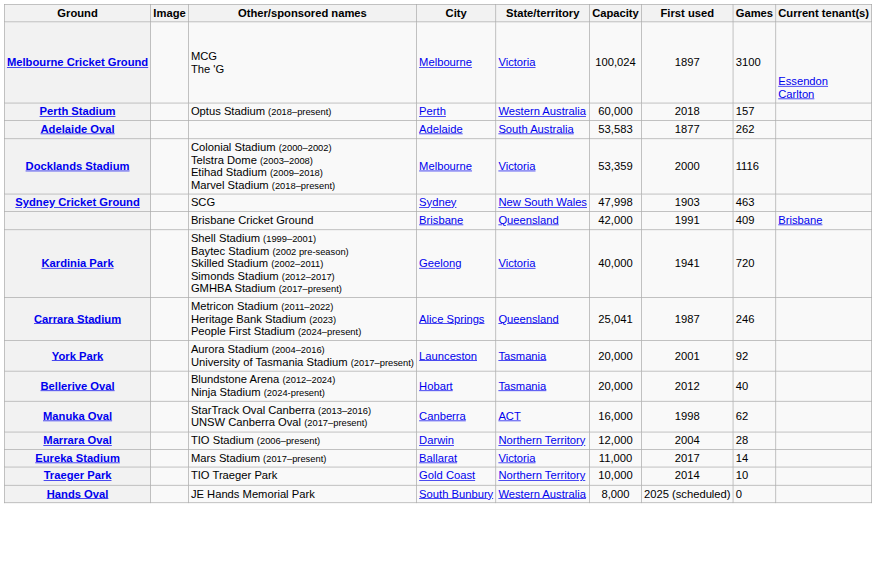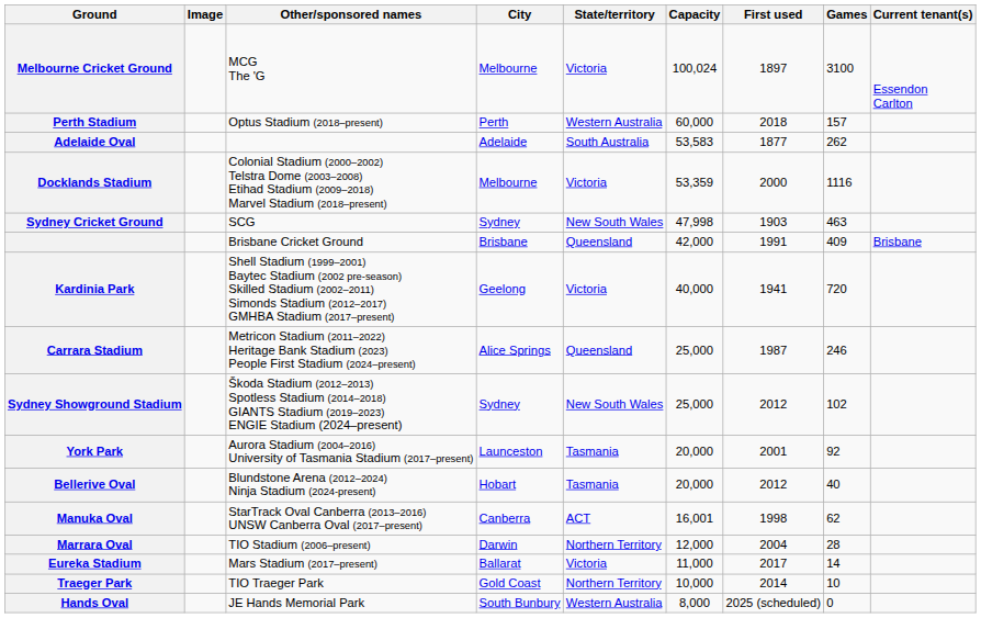Carrara Stadium | Capacity: 25,041 -> 25,000
+ row: Sydney Showground Stadium | Škoda Stadium (2012–2013) Spotless Stadium (2014–2018) GIANTS Stadium (2019–2023) ENGIE Stadium (2024–present) | Sydney | New South Wales | 25,000 | 2012 | 102
Manuka Oval | Capacity: 16,000 -> 16,001
